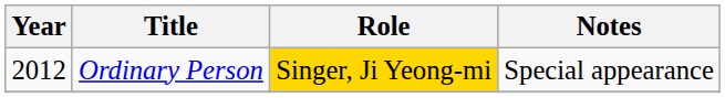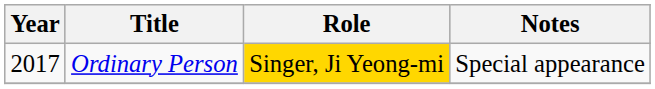Ordinary Person | Year: 2012 -> 2017
